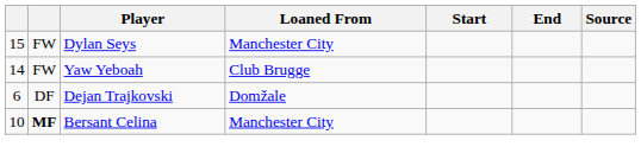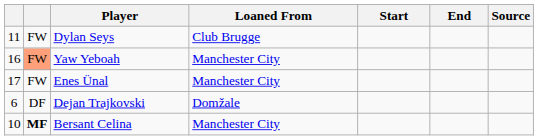Dylan Seys | column 1: 15 -> 11
Dylan Seys | Loaned From: Manchester City -> Club Brugge
Yaw Yeboah | column 1: 14 -> 16
Yaw Yeboah | column 2: no background -> lightsalmon background
Yaw Yeboah | Loaned From: Club Brugge -> Manchester City
+ row: 17 | FW | Enes Ünal | Manchester City
